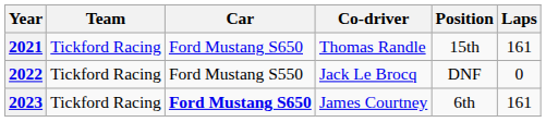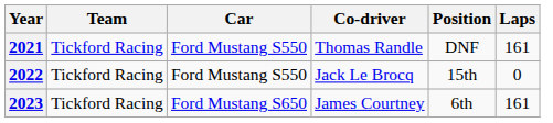2021 | Car: Ford Mustang S650 -> Ford Mustang S550
2021 | Position: 15th -> DNF
2022 | Position: DNF -> 15th
2023 | Car: bold -> normal
